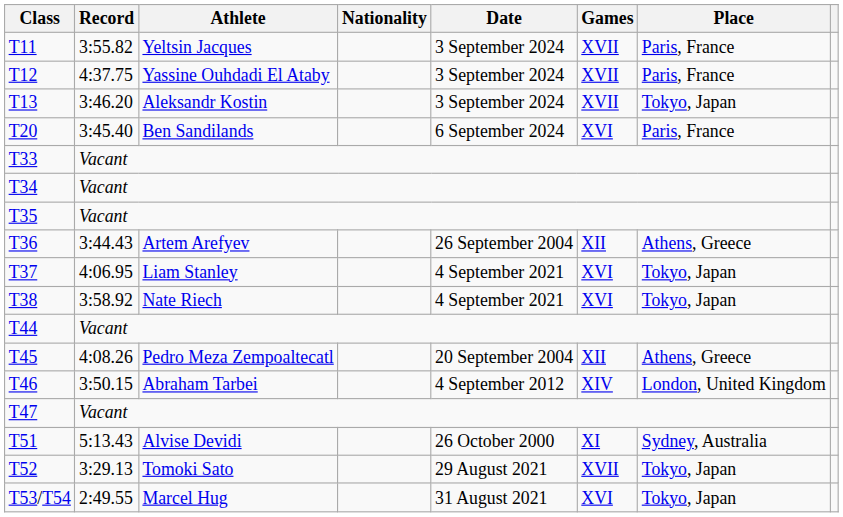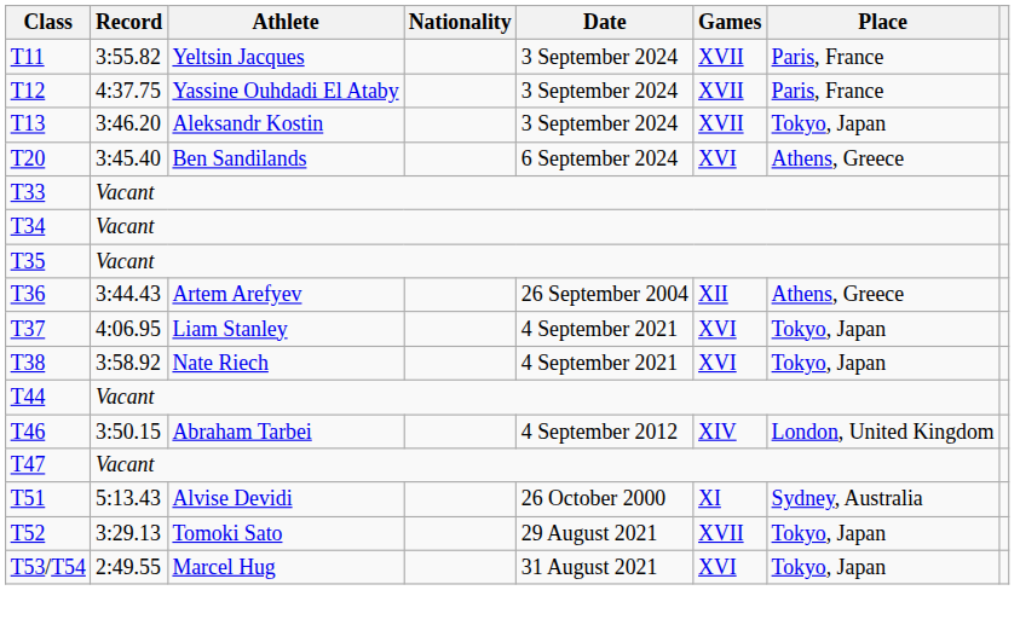T20 | Place: Paris, France -> Athens, Greece
- row: T45 | 4:08.26 | Pedro Meza Zempoaltecatl | 20 September 2004 | XII | Athens, Greece
